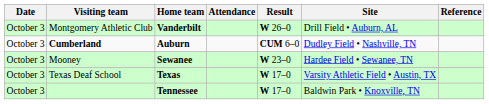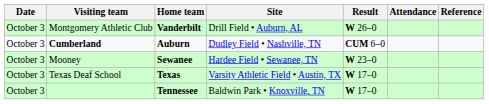columns swapped: Site <-> Attendance
